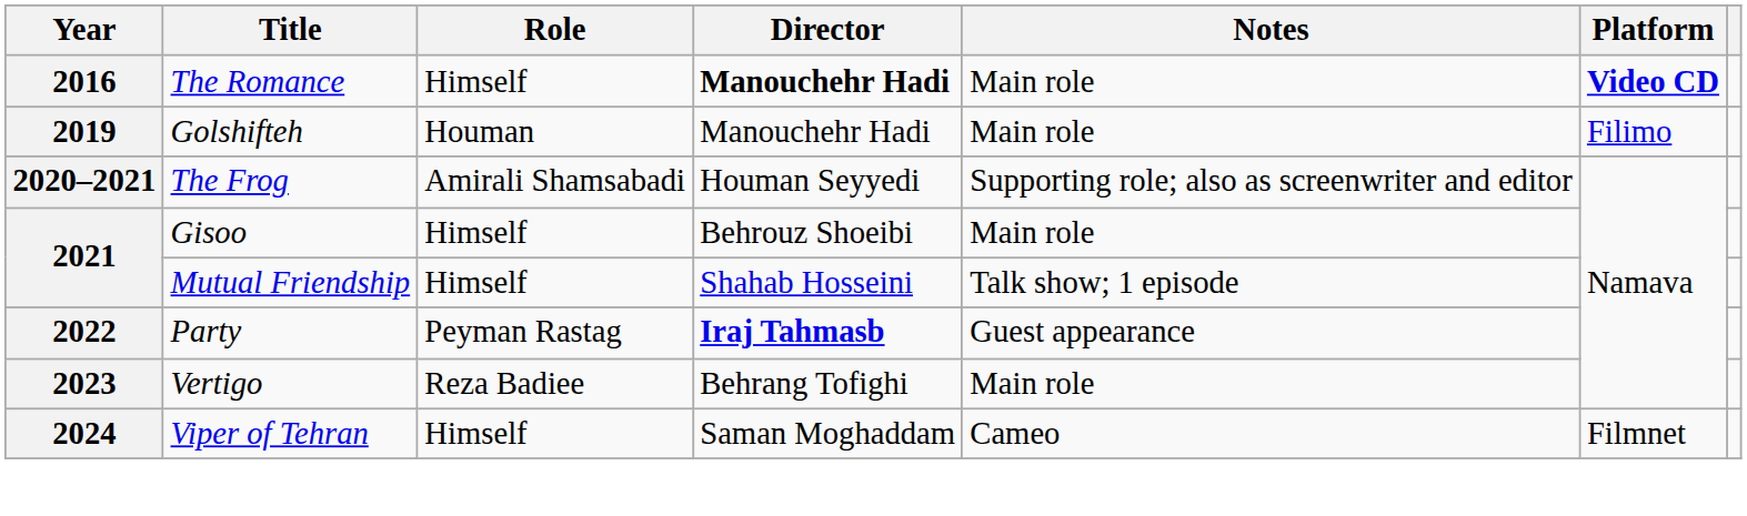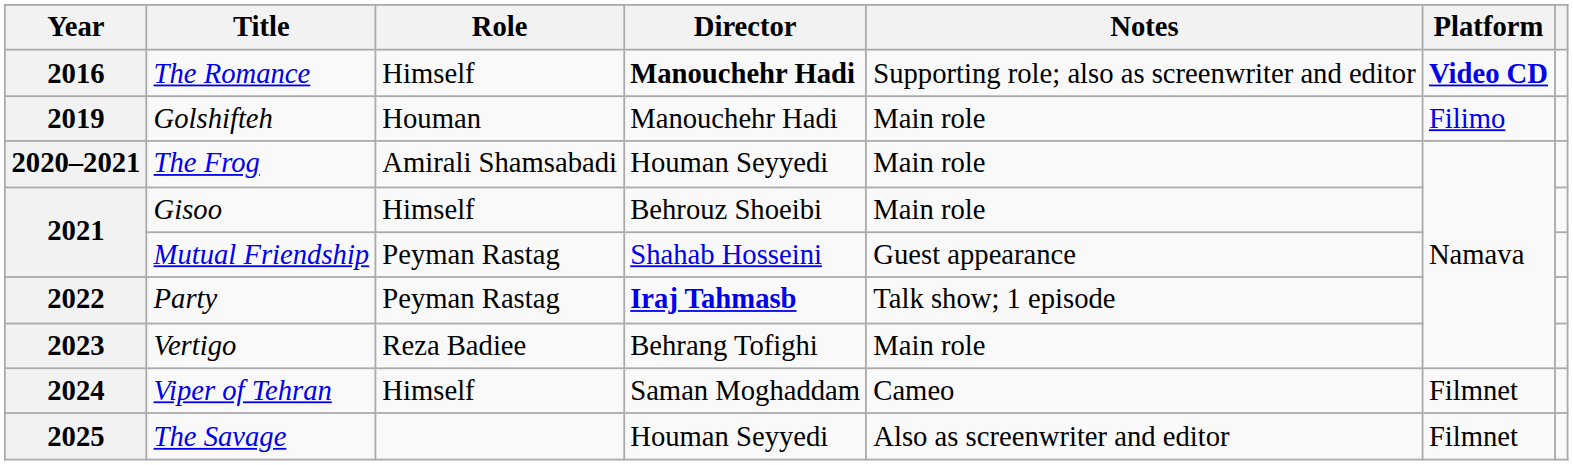The Romance | Notes: Main role -> Supporting role; also as screenwriter and editor
The Frog | Notes: Supporting role; also as screenwriter and editor -> Main role
Mutual Friendship | Role: Himself -> Peyman Rastag
Mutual Friendship | Notes: Talk show; 1 episode -> Guest appearance
Party | Notes: Guest appearance -> Talk show; 1 episode
+ row: 2025 | The Savage | Houman Seyyedi | Also as screenwriter and editor | Filmnet
